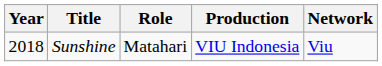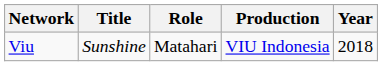columns swapped: Year <-> Network
